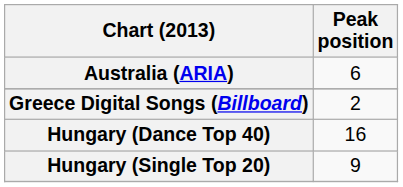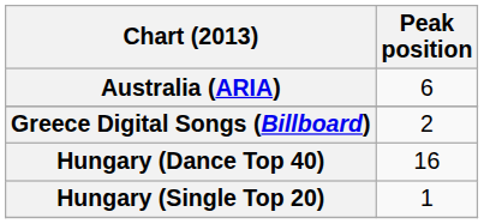Hungary (Single Top 20) | Peak position: 9 -> 1
